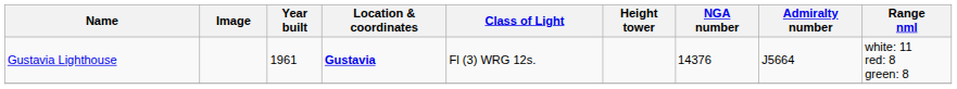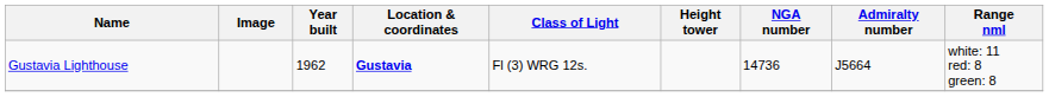Gustavia Lighthouse | Year built: 1961 -> 1962
Gustavia Lighthouse | NGA number: 14376 -> 14736
